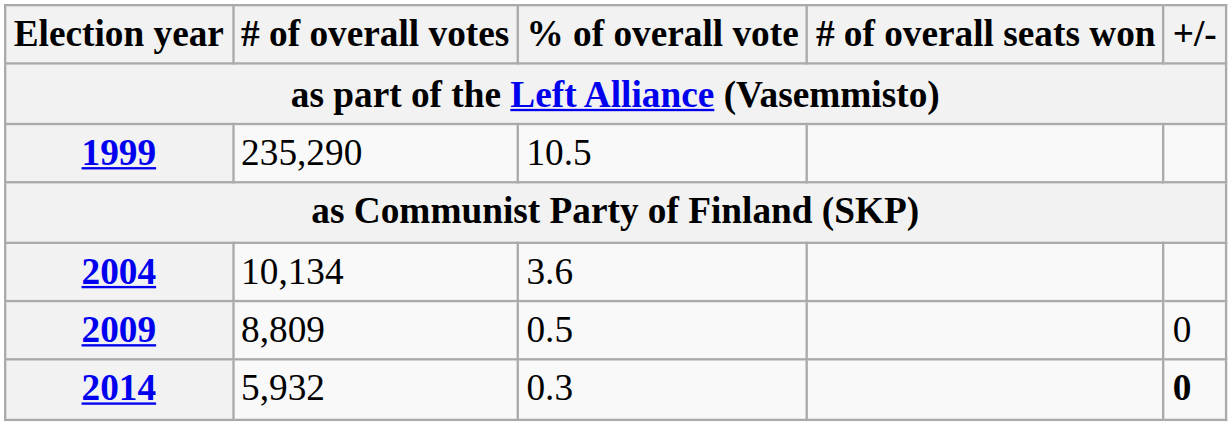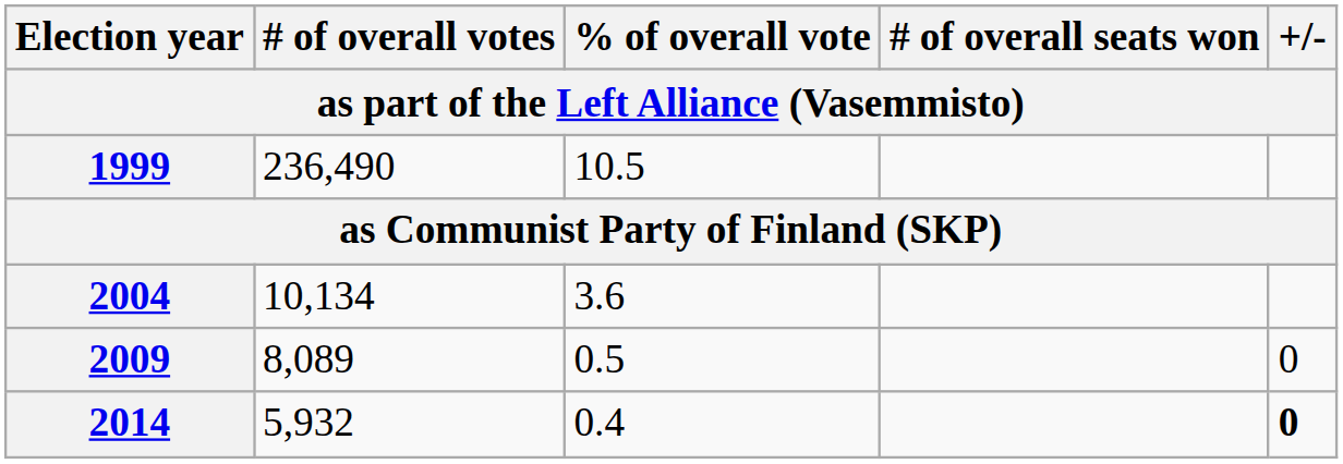1999 | # of overall votes: 235,290 -> 236,490
2009 | # of overall votes: 8,809 -> 8,089
2014 | % of overall vote: 0.3 -> 0.4
